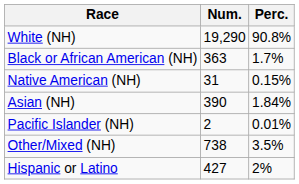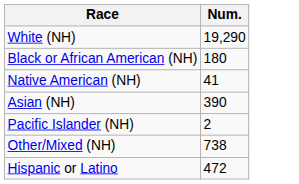- column: Perc. | 90.8% | 1.7% | 0.15% | 1.84% | 0.01% | 3.5% | 2%
Black or African American (NH) | Num.: 363 -> 180
Native American (NH) | Num.: 31 -> 41
Hispanic or Latino | Num.: 427 -> 472
